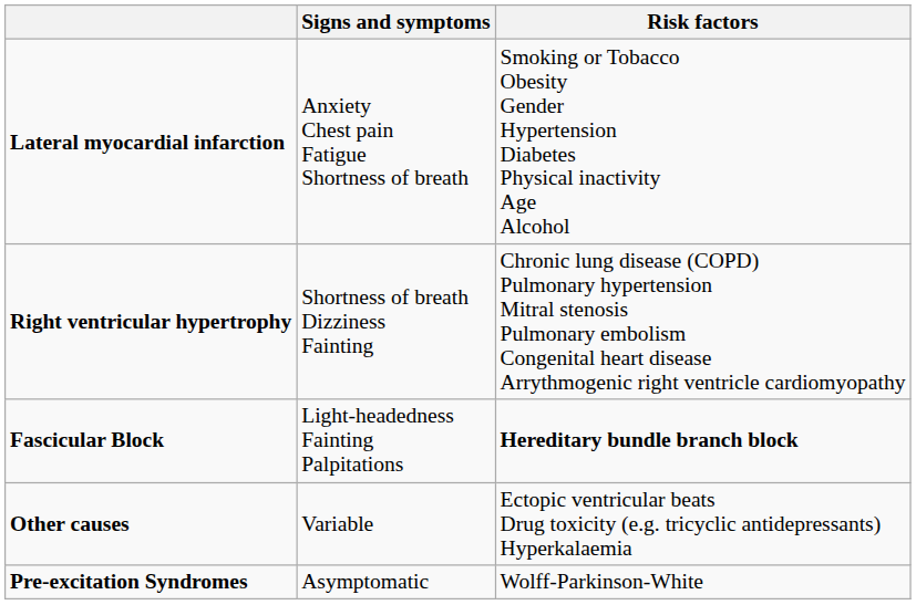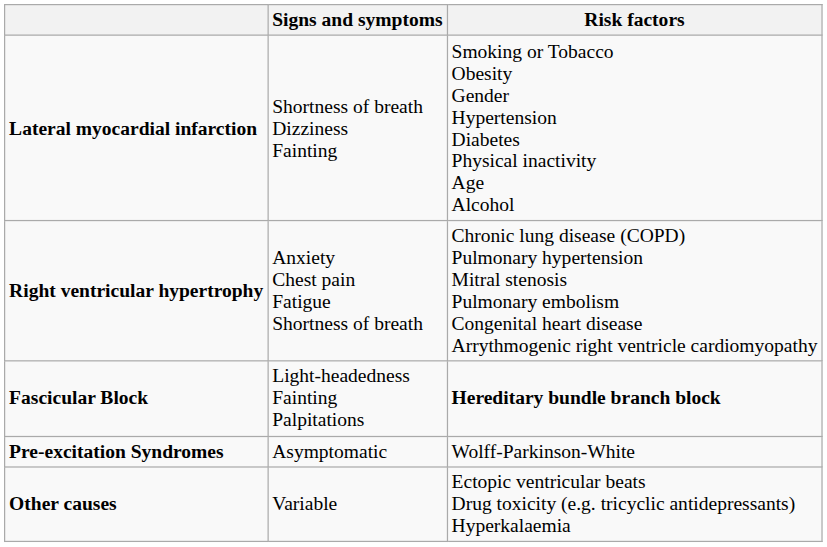Lateral myocardial infarction | Signs and symptoms: Anxiety Chest pain Fatigue Shortness of breath -> Shortness of breath Dizziness Fainting
Right ventricular hypertrophy | Signs and symptoms: Shortness of breath Dizziness Fainting -> Anxiety Chest pain Fatigue Shortness of breath
rows swapped: Pre-excitation Syndromes <-> Other causes
